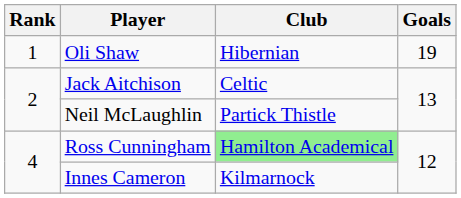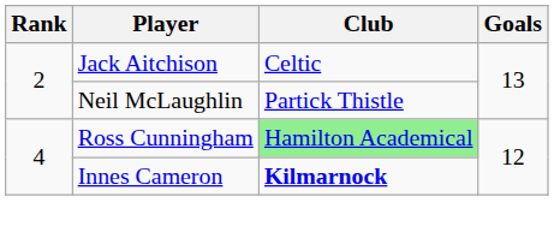- row: 1 | Oli Shaw | Hibernian | 19
Innes Cameron | Club: normal -> bold
